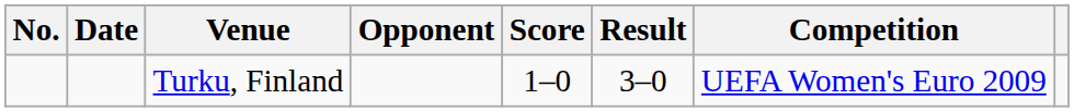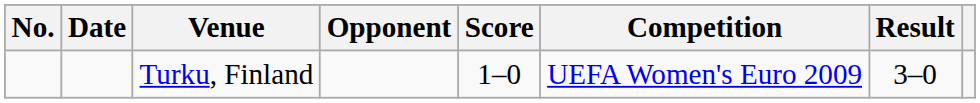columns swapped: Result <-> Competition
